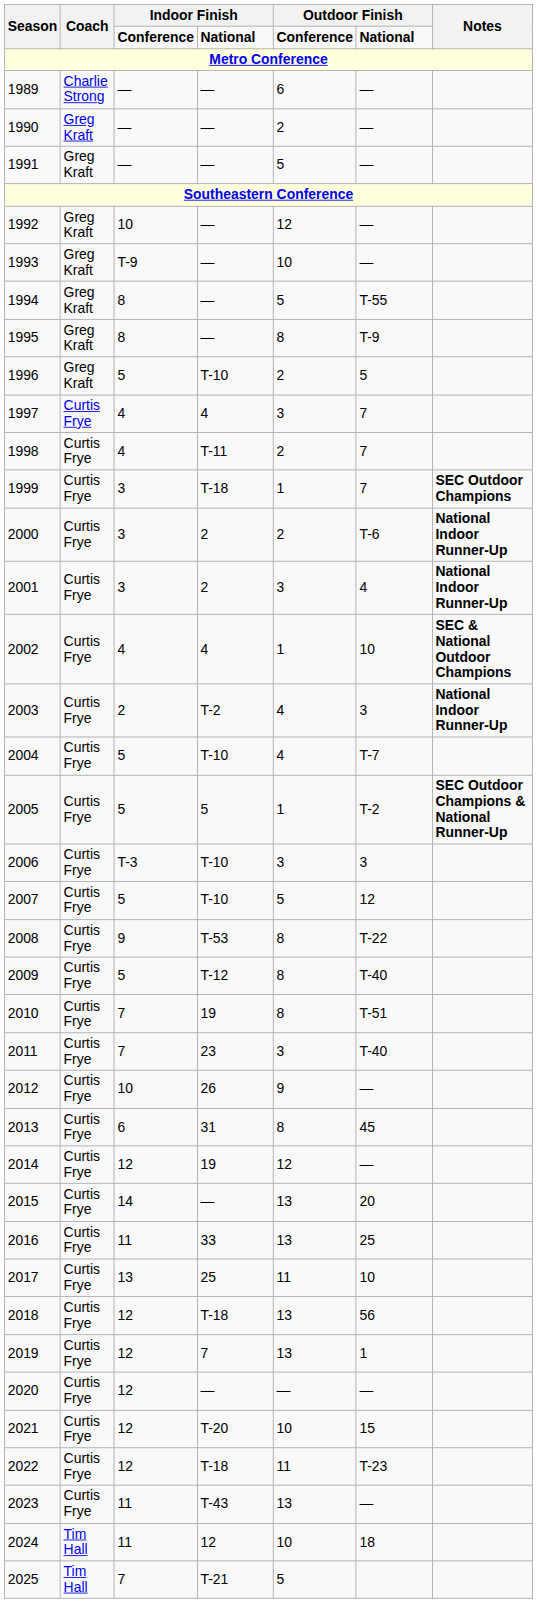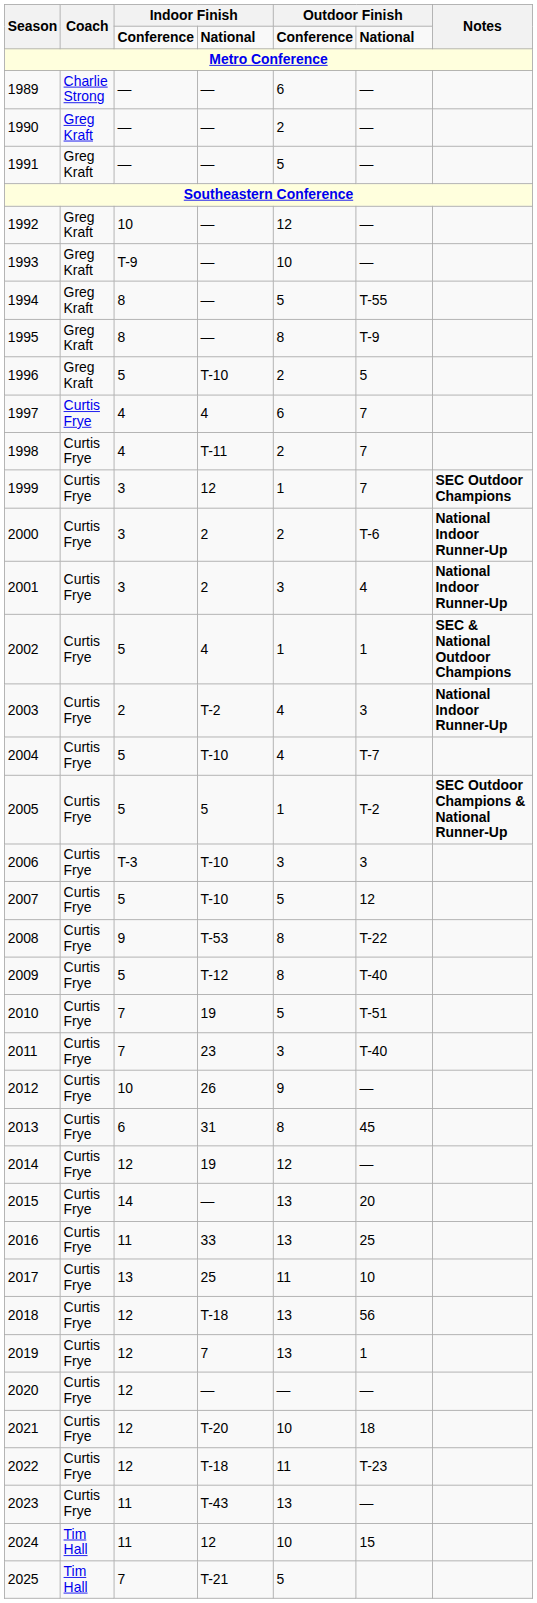1997 | column 5: 3 -> 6
1999 | column 4: T-18 -> 12
2002 | column 3: 4 -> 5
2002 | column 6: 10 -> 1
2010 | column 5: 8 -> 5
2021 | column 6: 15 -> 18
2024 | column 6: 18 -> 15
